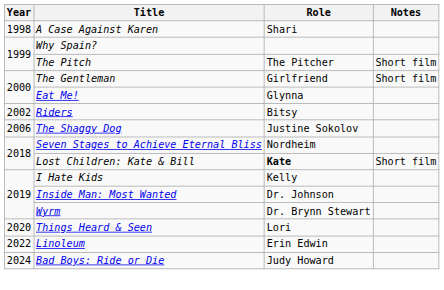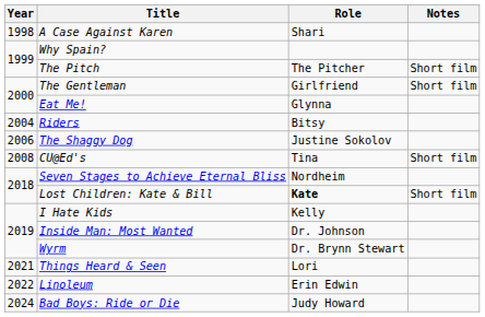Riders | Year: 2002 -> 2004
+ row: 2008 | CU@Ed's | Tina | Short film
Things Heard & Seen | Year: 2020 -> 2021
